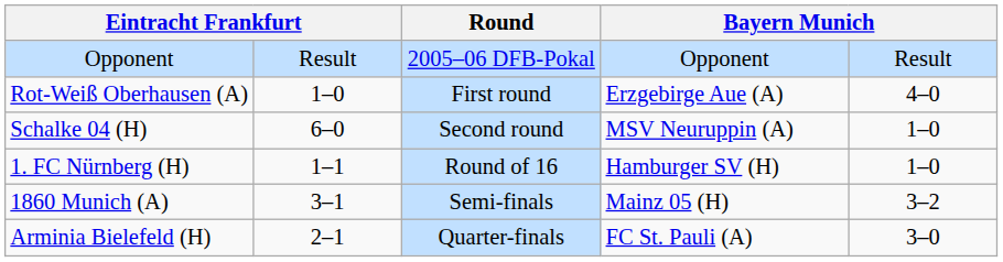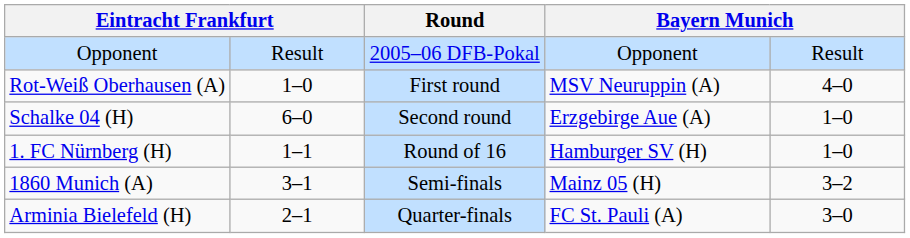Rot-Weiß Oberhausen (A) | column 4: Erzgebirge Aue (A) -> MSV Neuruppin (A)
Schalke 04 (H) | column 4: MSV Neuruppin (A) -> Erzgebirge Aue (A)
